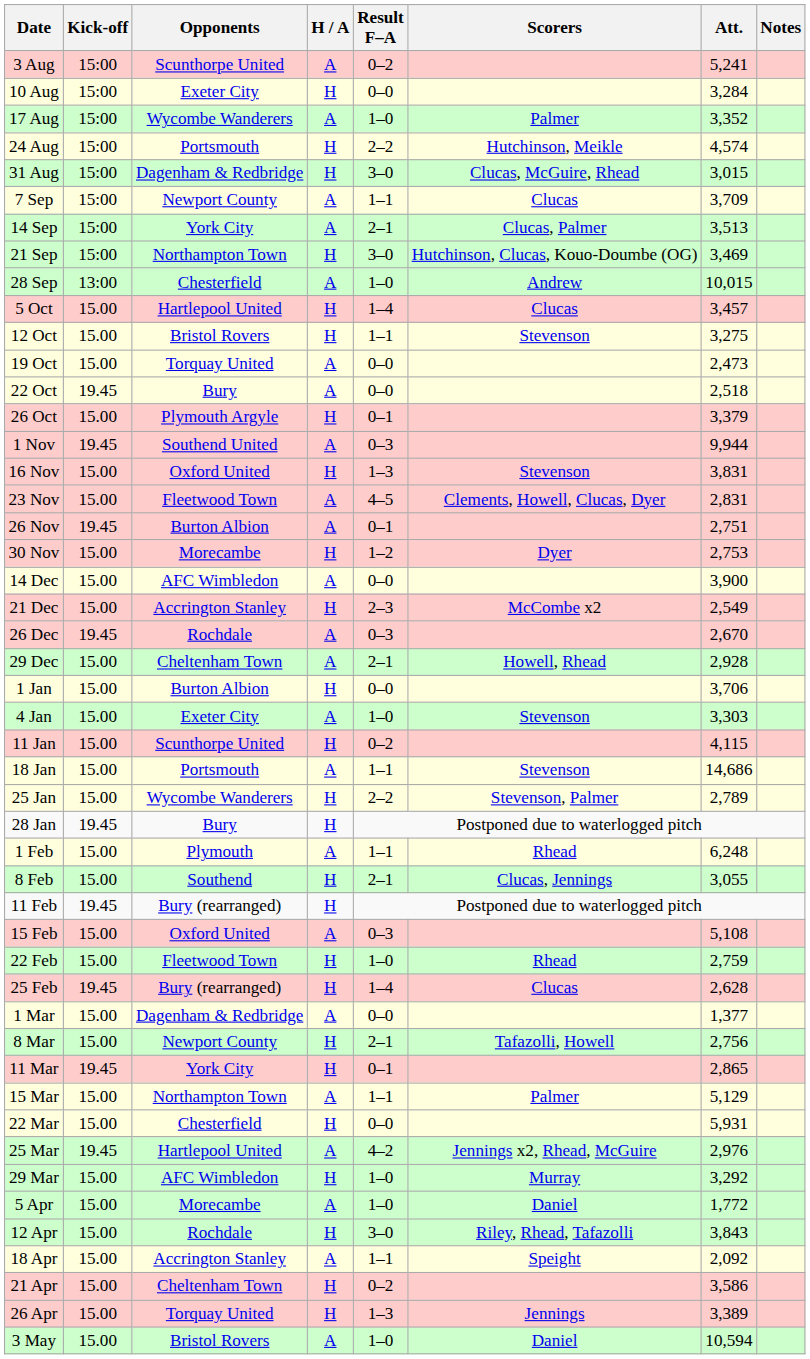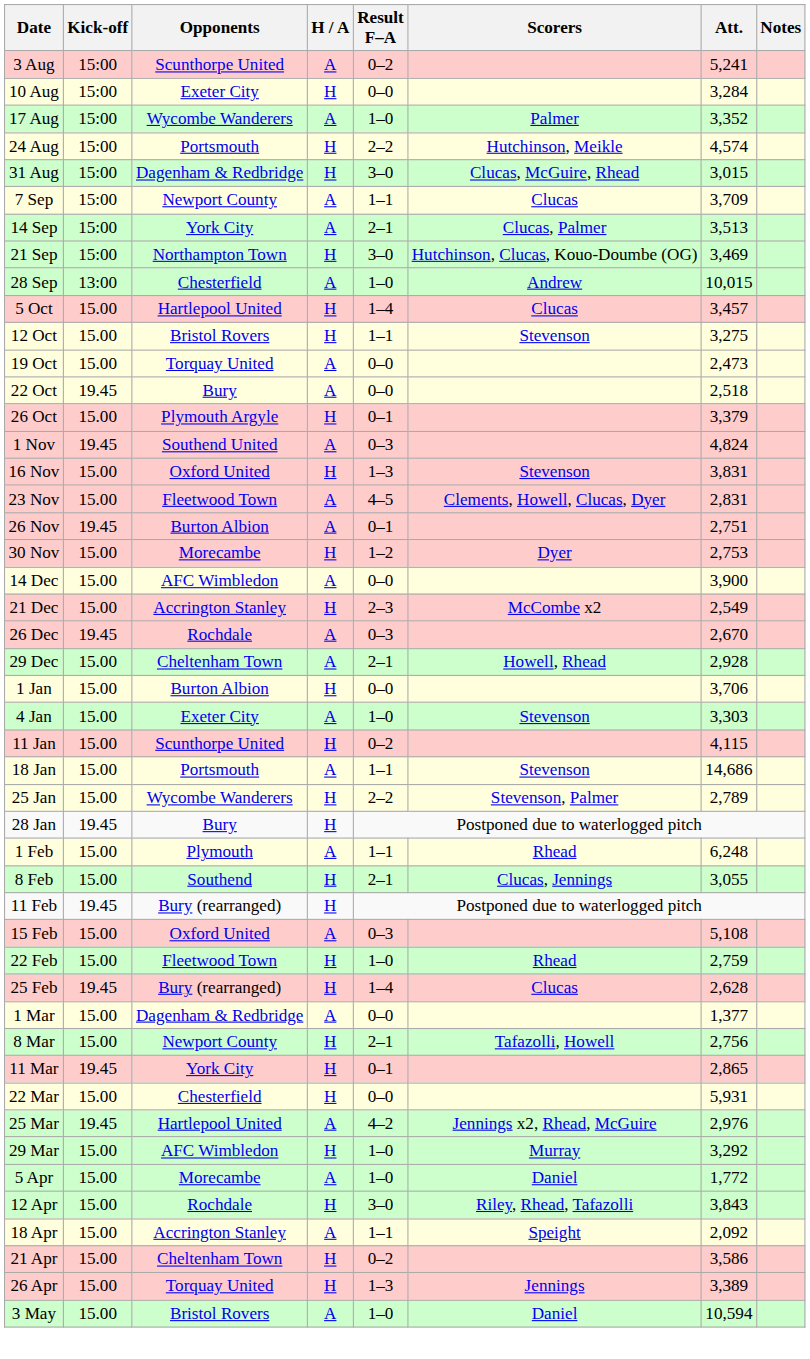1 Nov | Att.: 9,944 -> 4,824
- row: 15 Mar | 15.00 | Northampton Town | A | 1–1 | Palmer | 5,129
